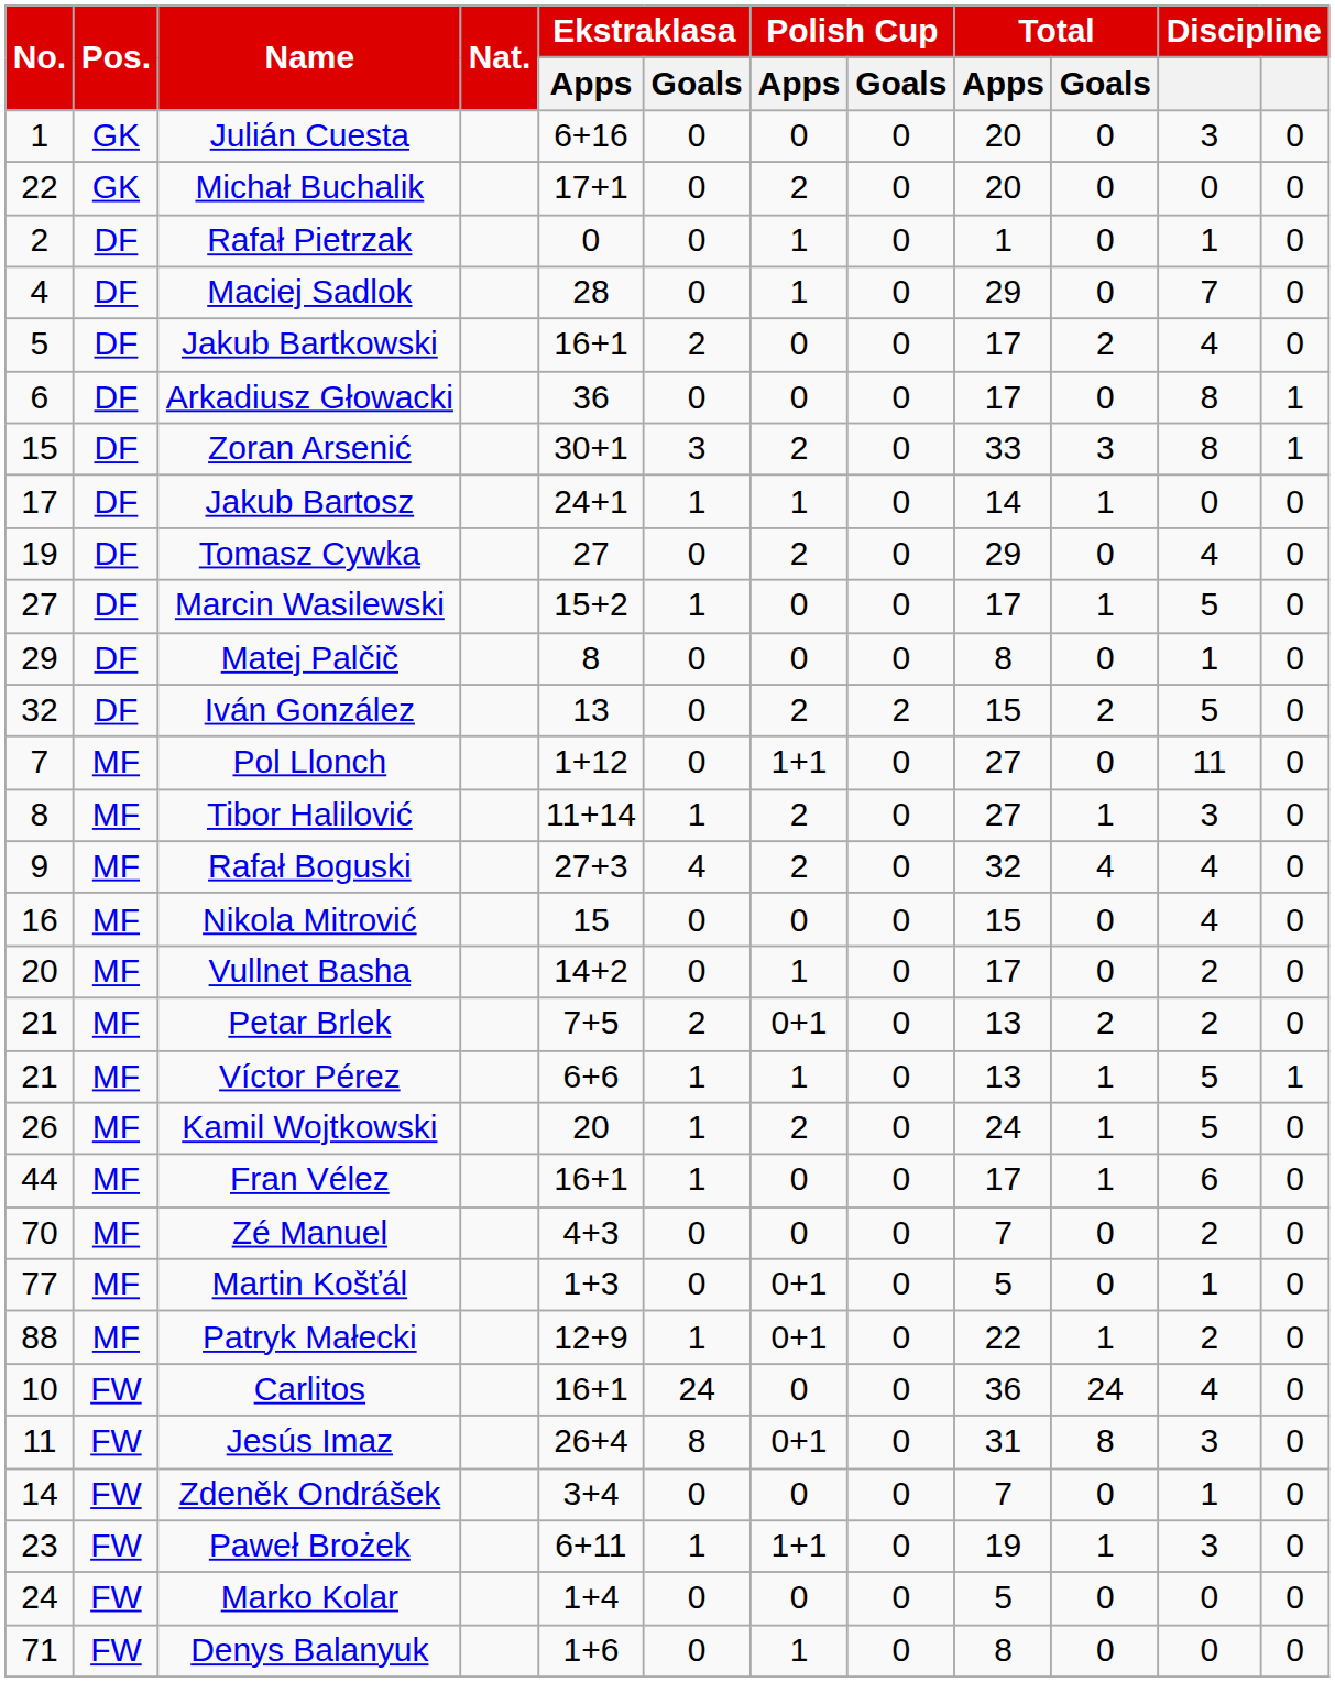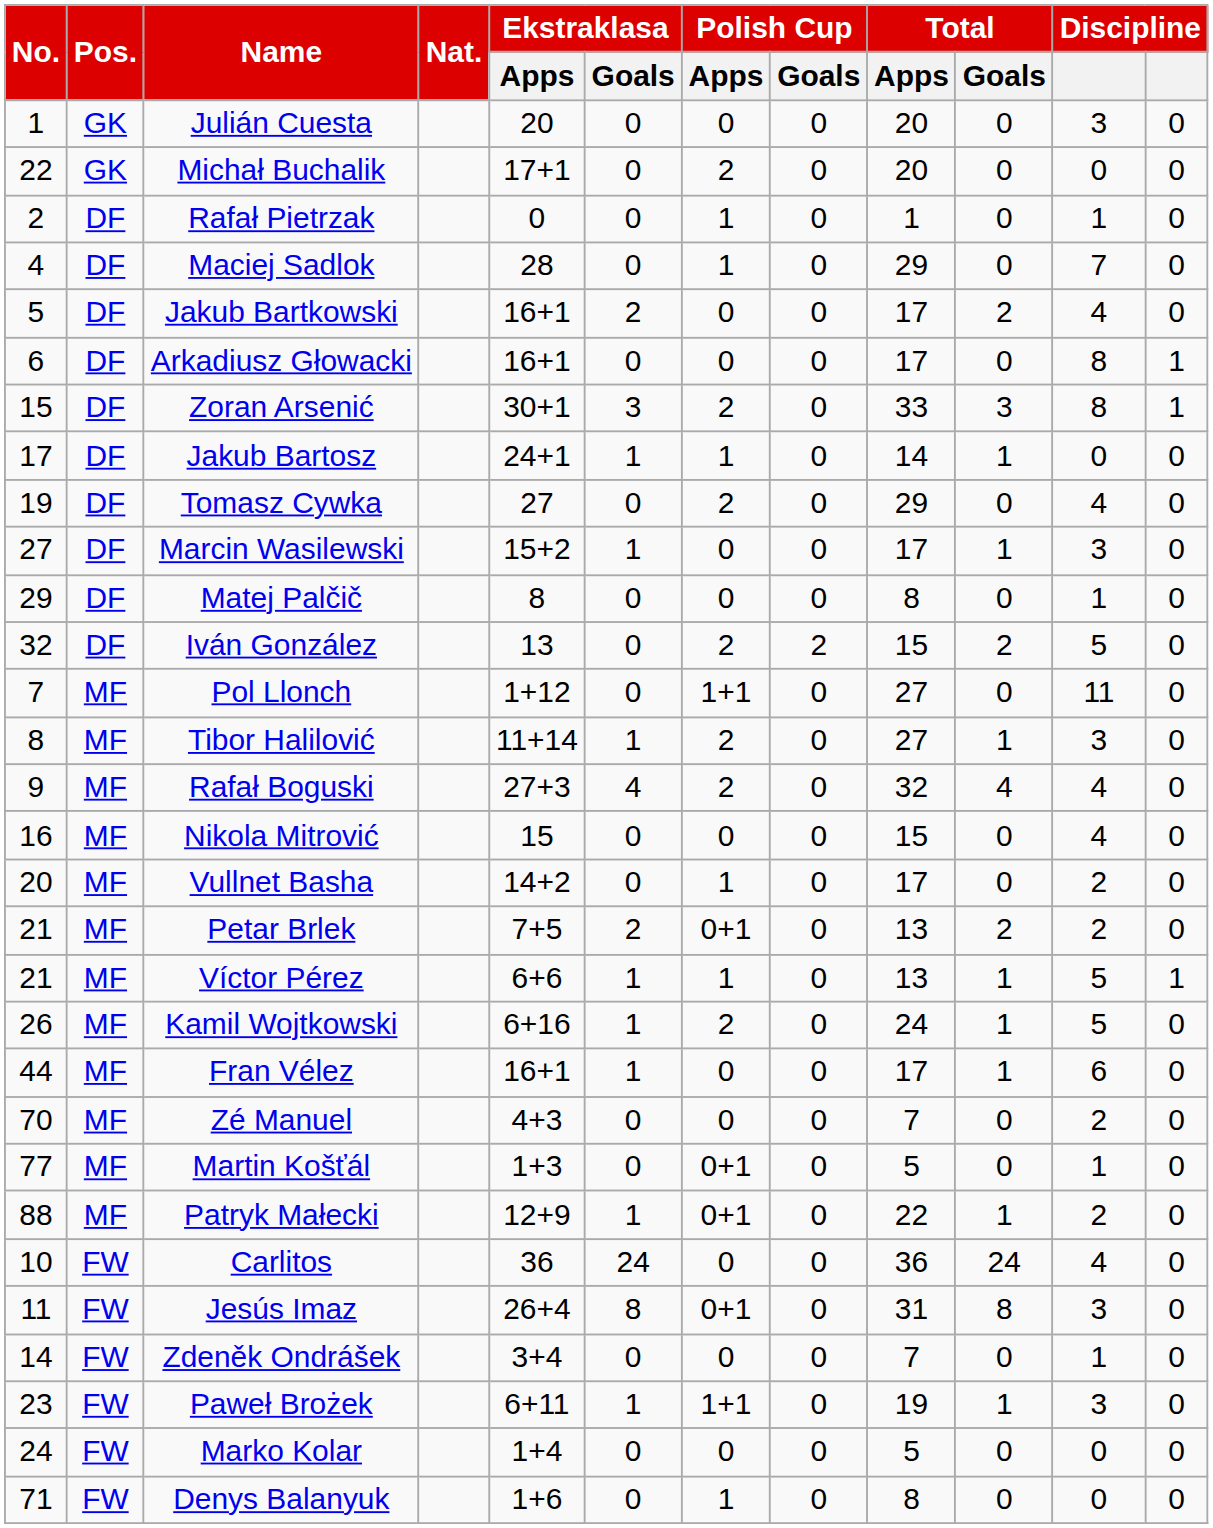Julián Cuesta | Ekstraklasa / Apps: 6+16 -> 20
Arkadiusz Głowacki | Ekstraklasa / Apps: 36 -> 16+1
Marcin Wasilewski | column 11: 5 -> 3
Kamil Wojtkowski | Ekstraklasa / Apps: 20 -> 6+16
Carlitos | Ekstraklasa / Apps: 16+1 -> 36
